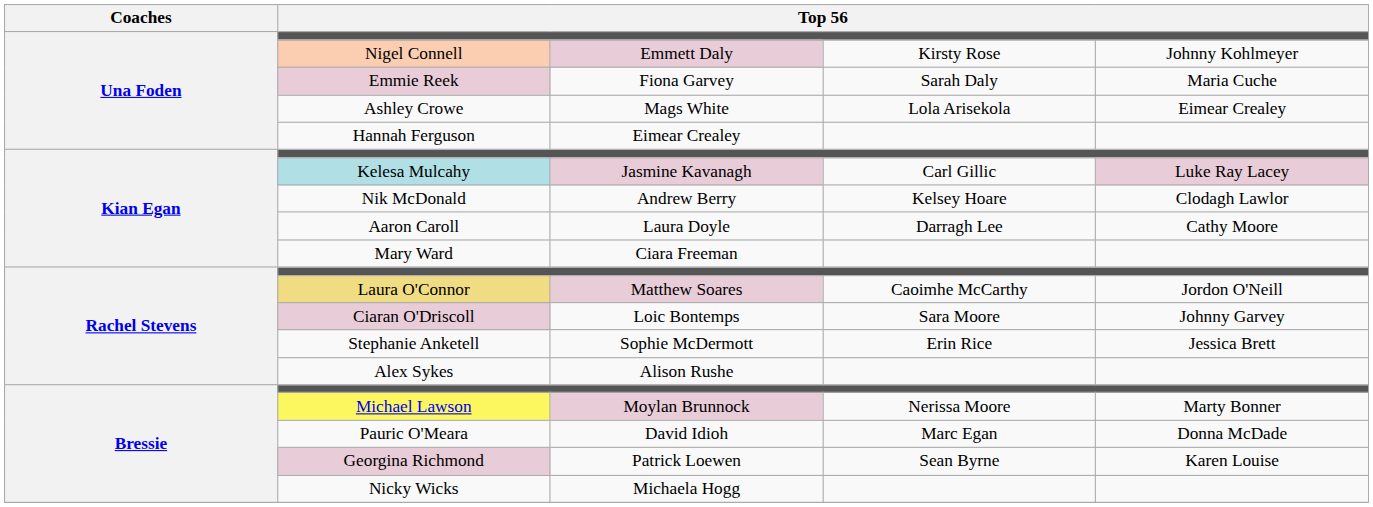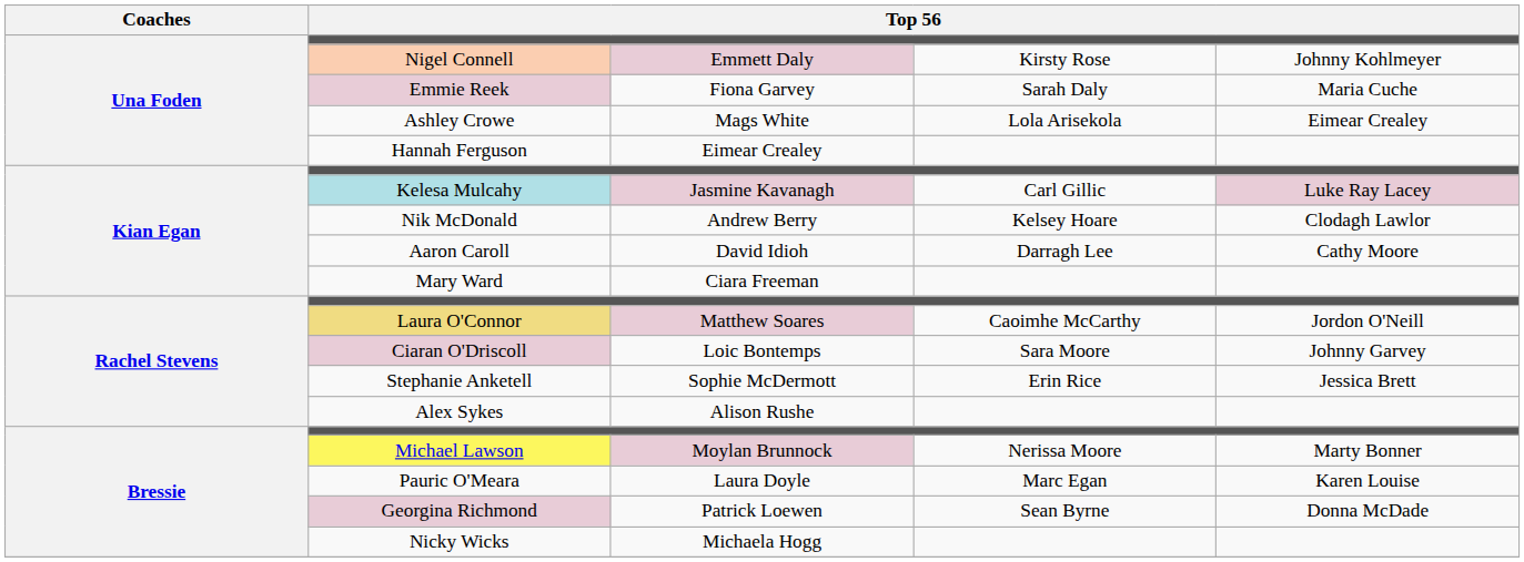Aaron Caroll | column 3: Laura Doyle -> David Idioh
Pauric O'Meara | column 3: David Idioh -> Laura Doyle
Pauric O'Meara | column 5: Donna McDade -> Karen Louise
Georgina Richmond | column 5: Karen Louise -> Donna McDade
